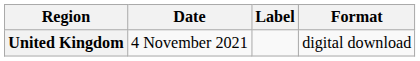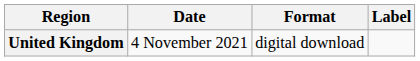columns swapped: Format <-> Label
